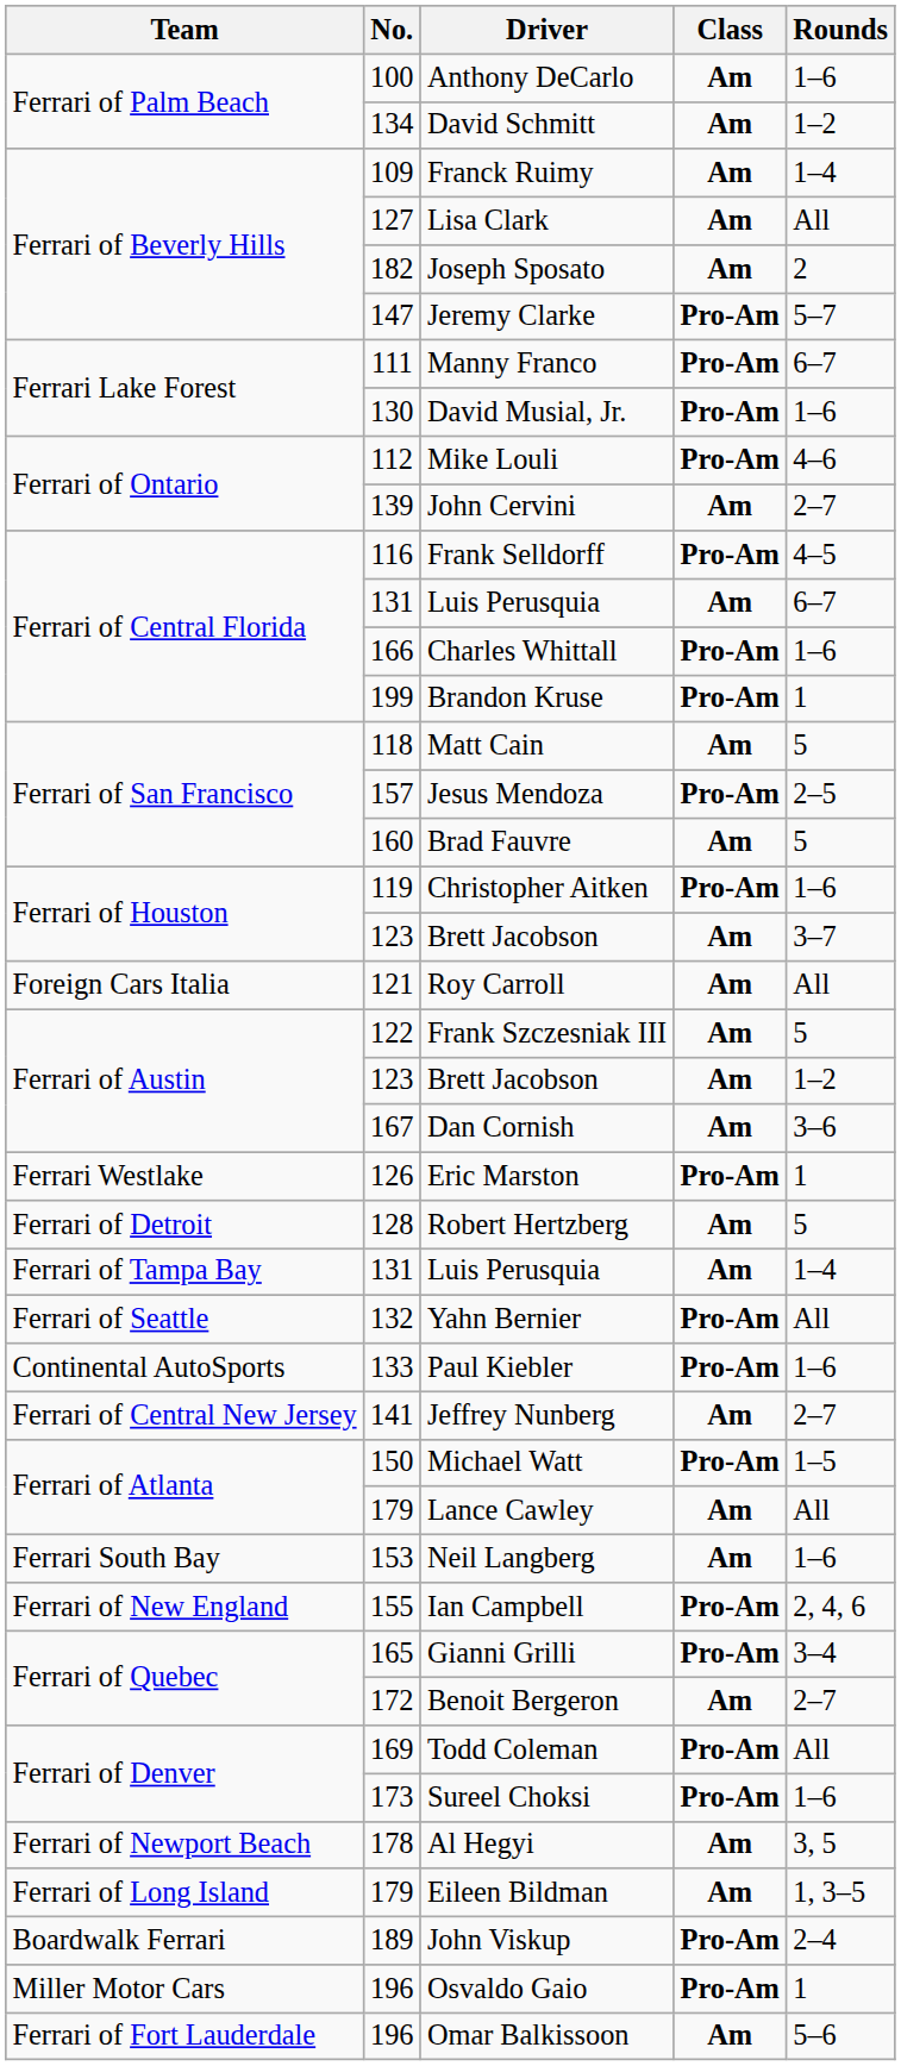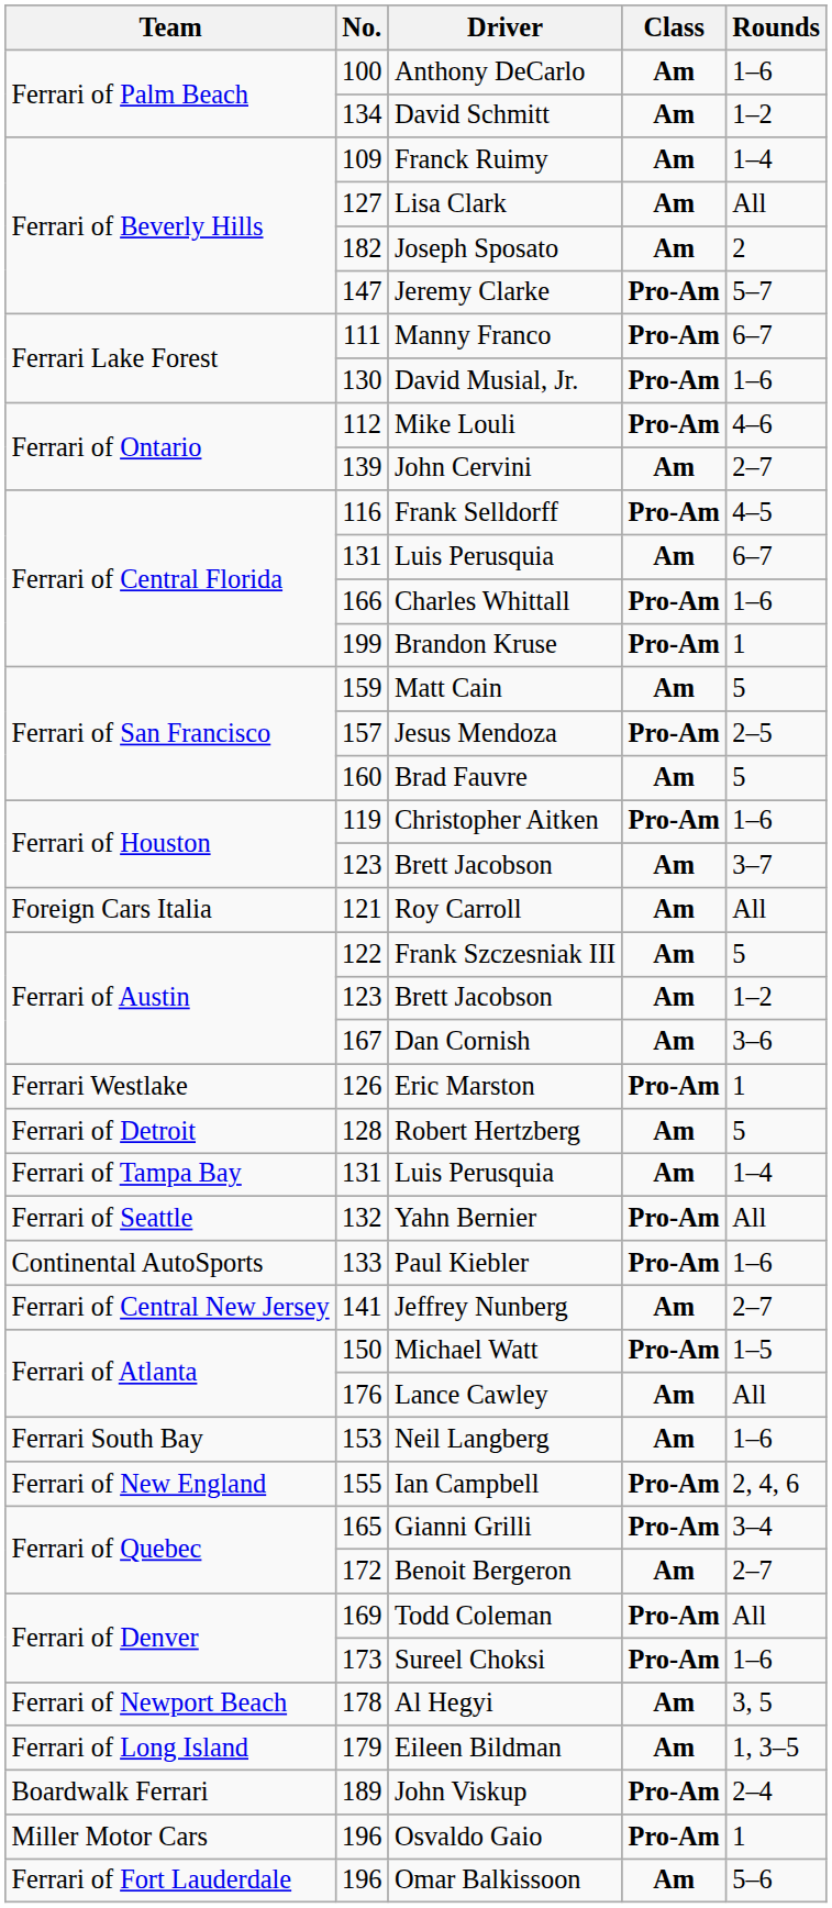Matt Cain | No.: 118 -> 159
Lance Cawley | No.: 179 -> 176
